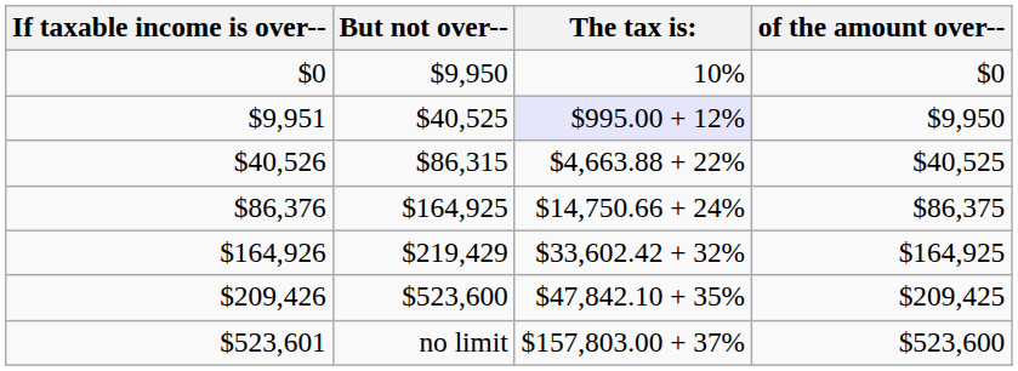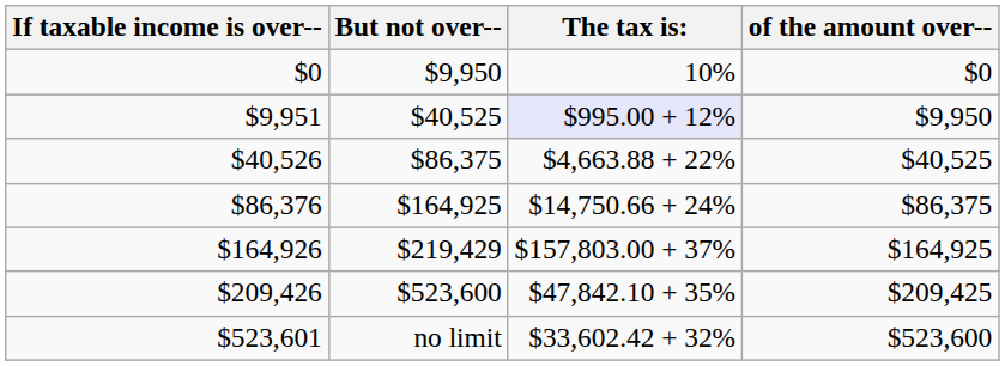$40,526 | But not over--: $86,315 -> $86,375
$164,926 | The tax is:: $33,602.42 + 32% -> $157,803.00 + 37%
$523,601 | The tax is:: $157,803.00 + 37% -> $33,602.42 + 32%
